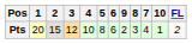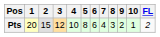columns swapped: 7 <-> 9
